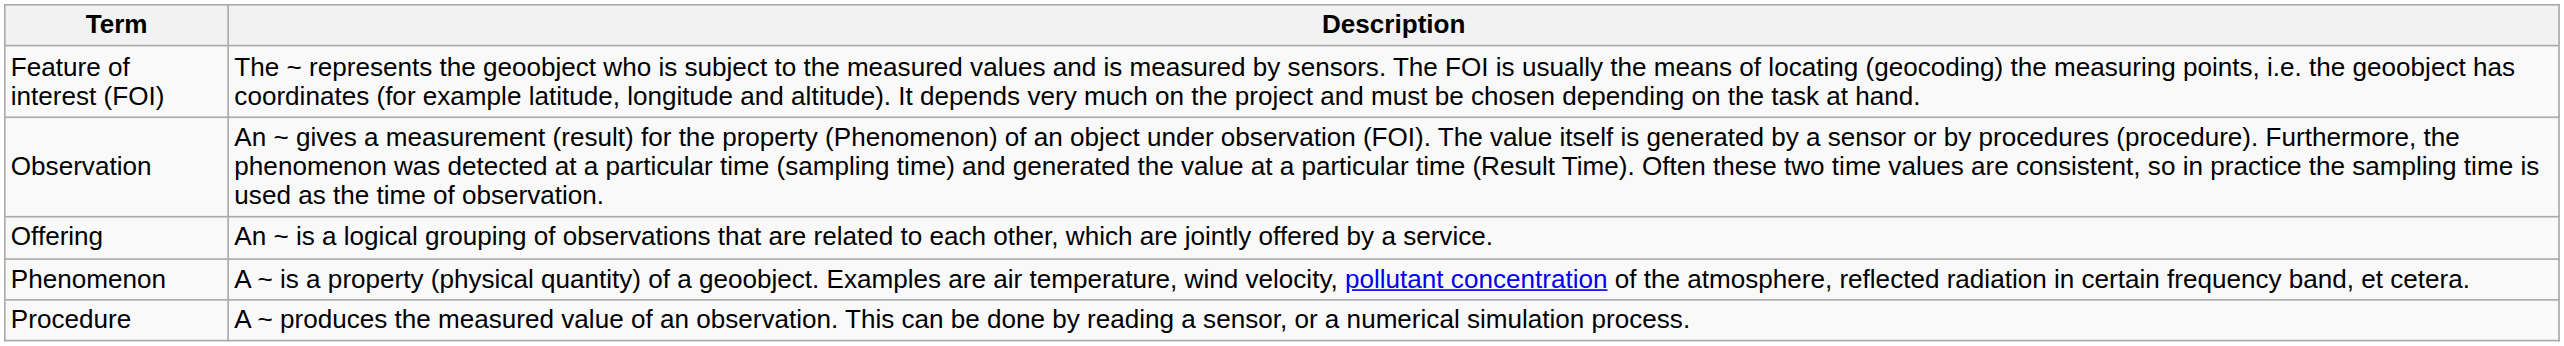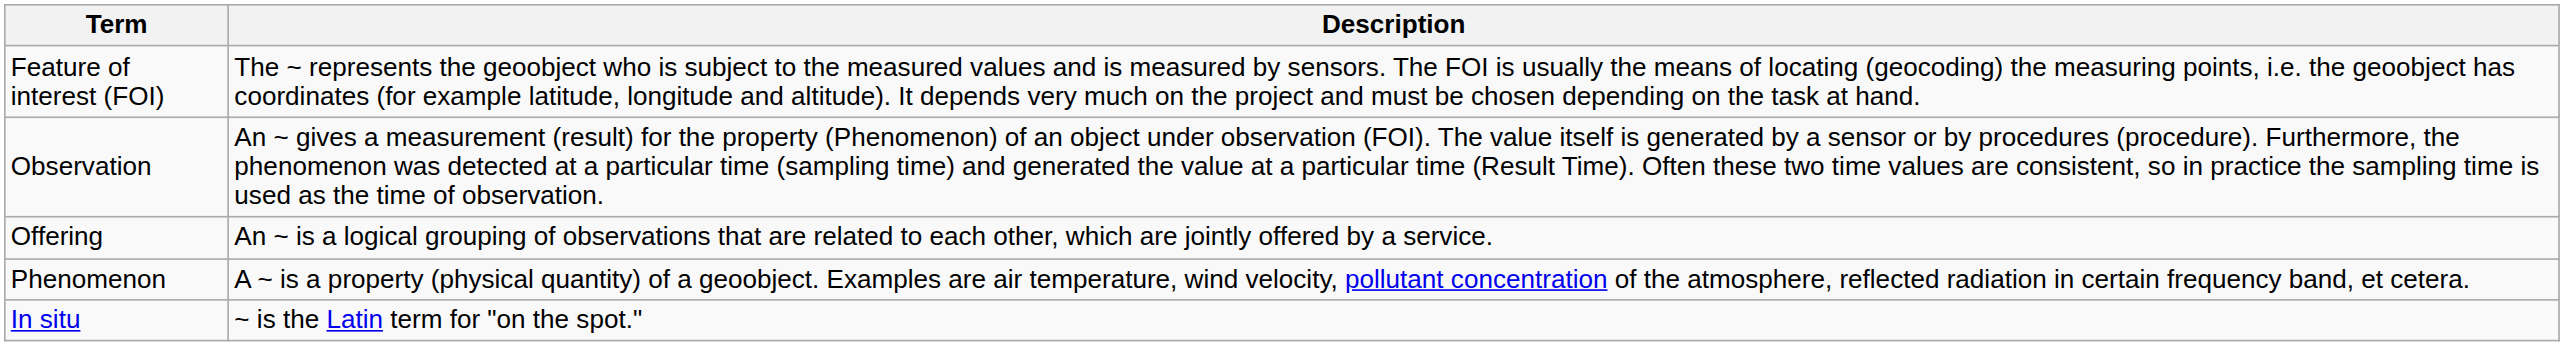- row: Procedure | A ~ produces the measured value of an observation. This can be done by reading a sensor, or a numerical simulation process.
+ row: In situ | ~ is the Latin term for "on the spot."
